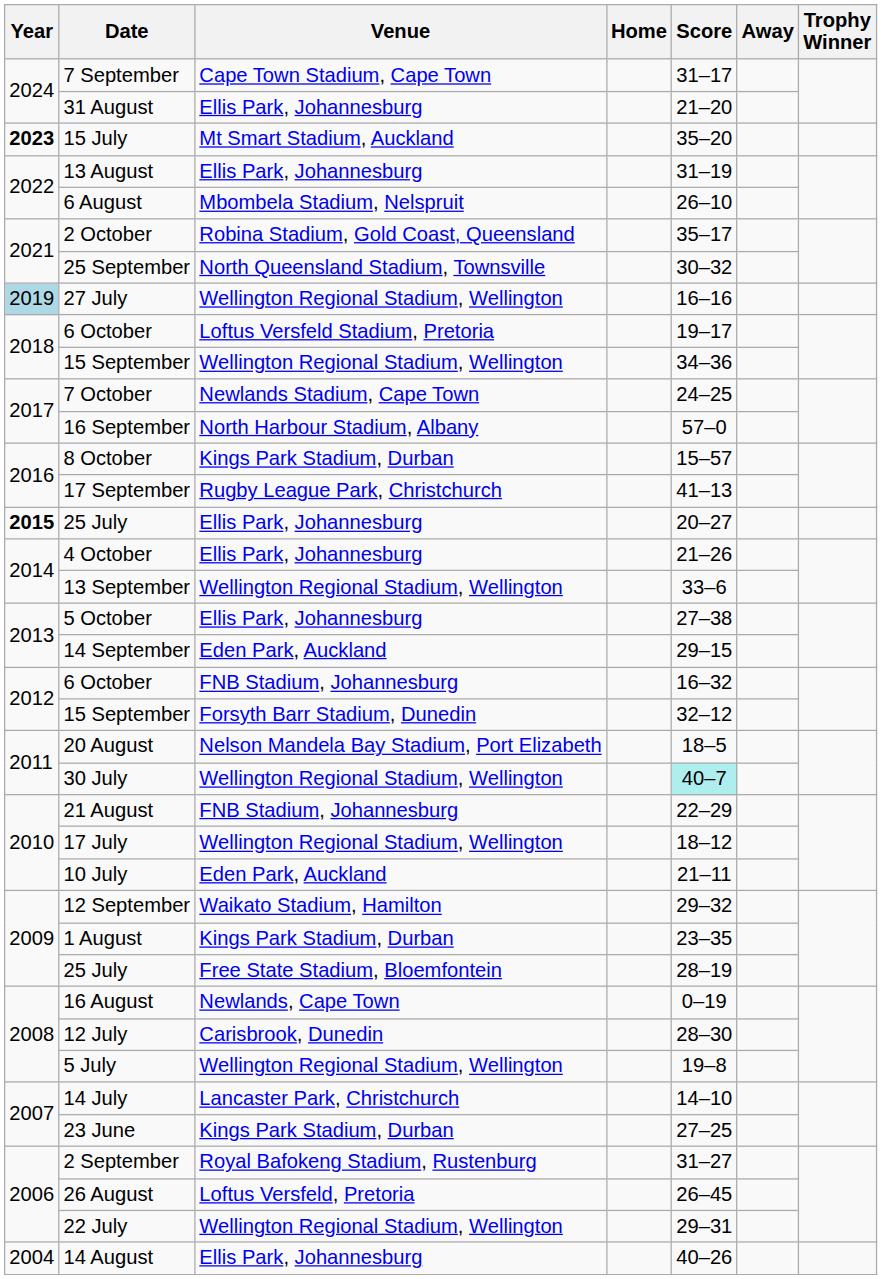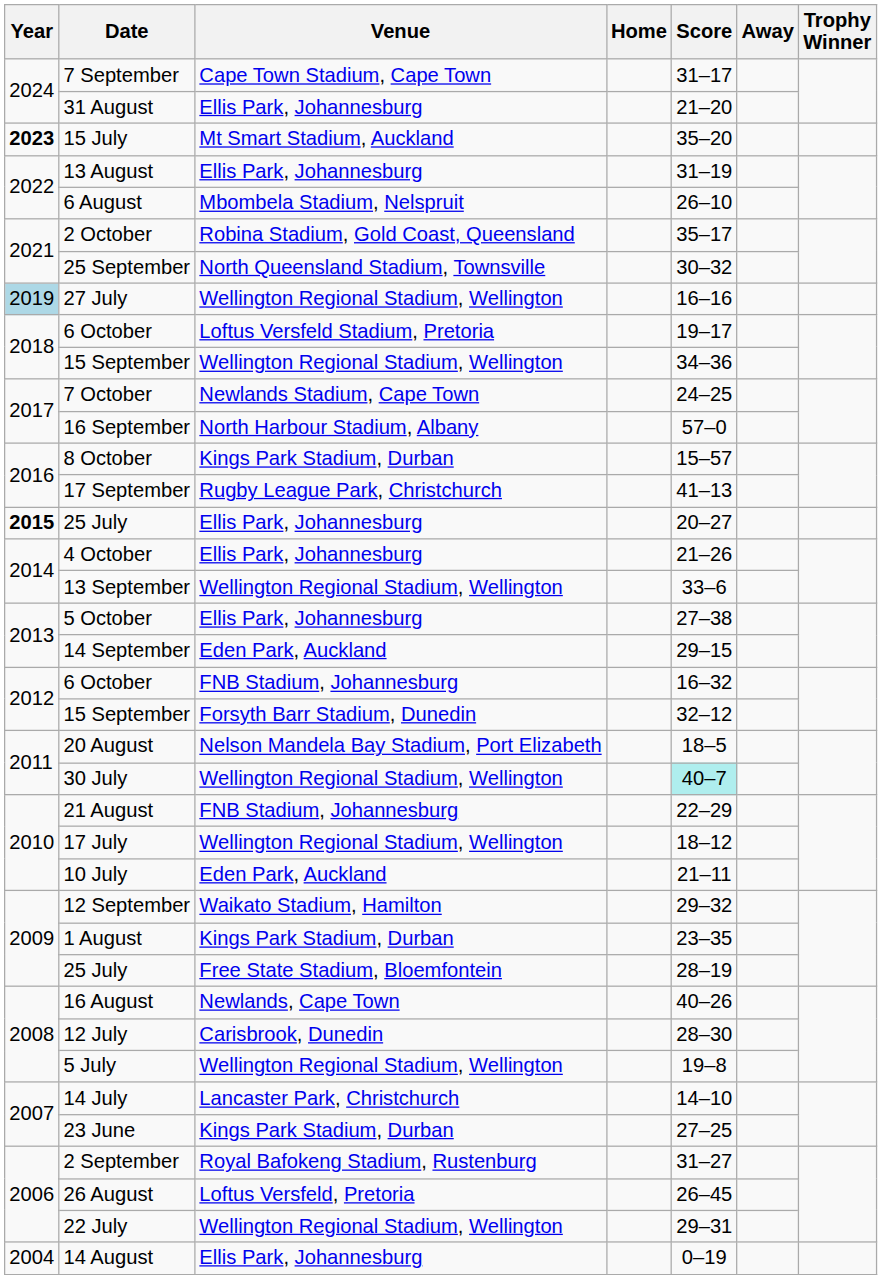16 August | Score: 0–19 -> 40–26
14 August | Score: 40–26 -> 0–19
